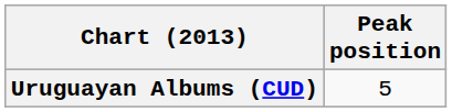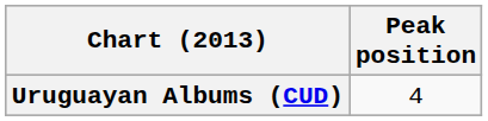Uruguayan Albums (CUD) | Peak position: 5 -> 4
